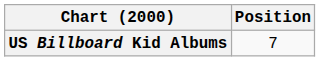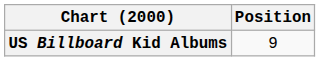US Billboard Kid Albums | Position: 7 -> 9
